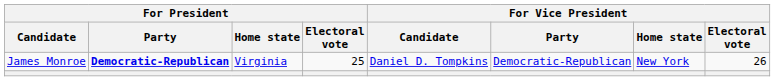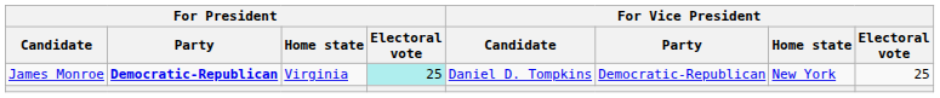James Monroe | For President / Electoral vote: no background -> paleturquoise background
James Monroe | For Vice President / Electoral vote: 26 -> 25
